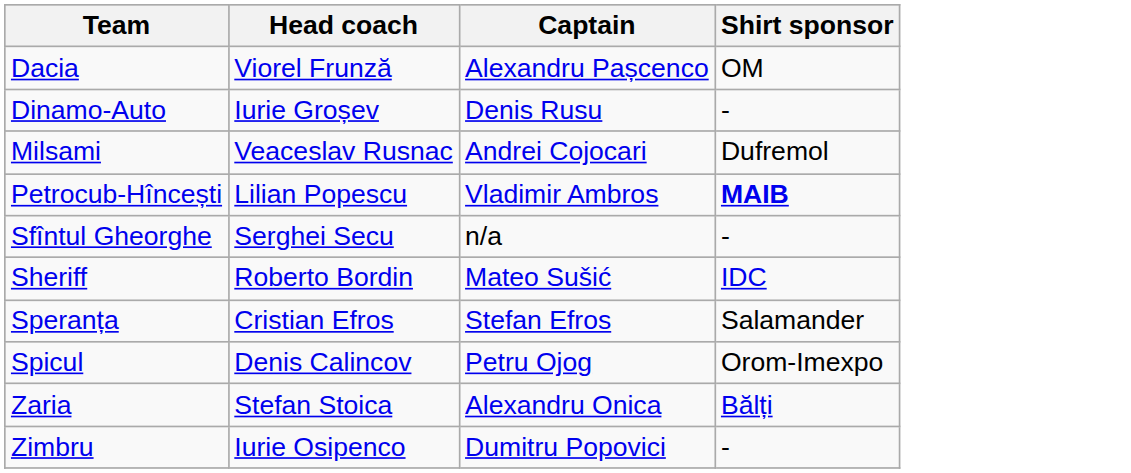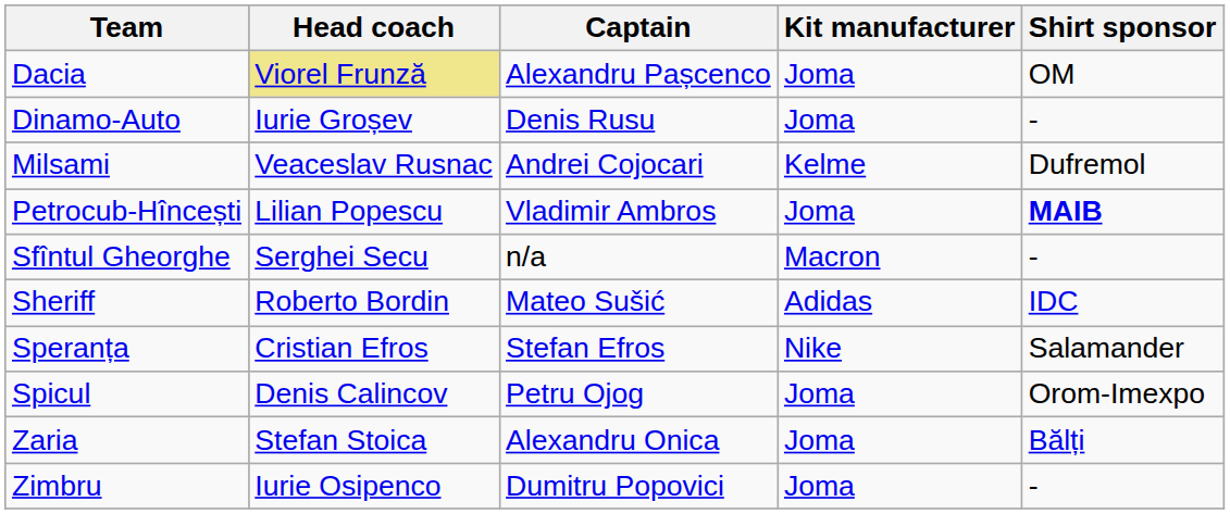+ column: Kit manufacturer | Joma | Joma | Kelme | Joma | Macron | Adidas | Nike | Joma | Joma | Joma
Dacia | Head coach: no background -> khaki background
